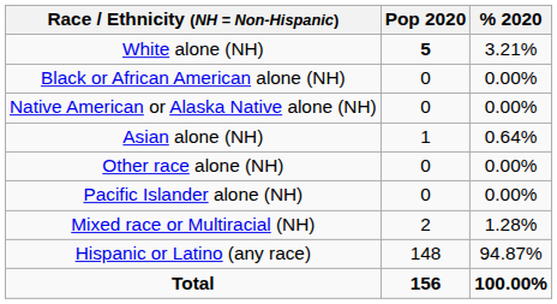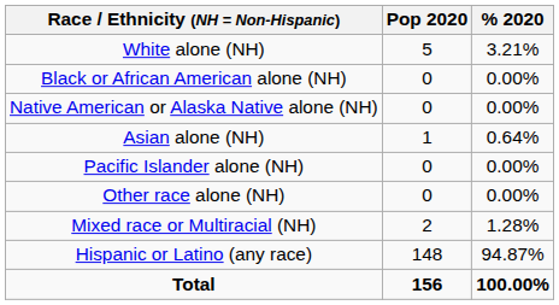White alone (NH) | Pop 2020: bold -> normal
rows swapped: Pacific Islander alone (NH) <-> Other race alone (NH)
